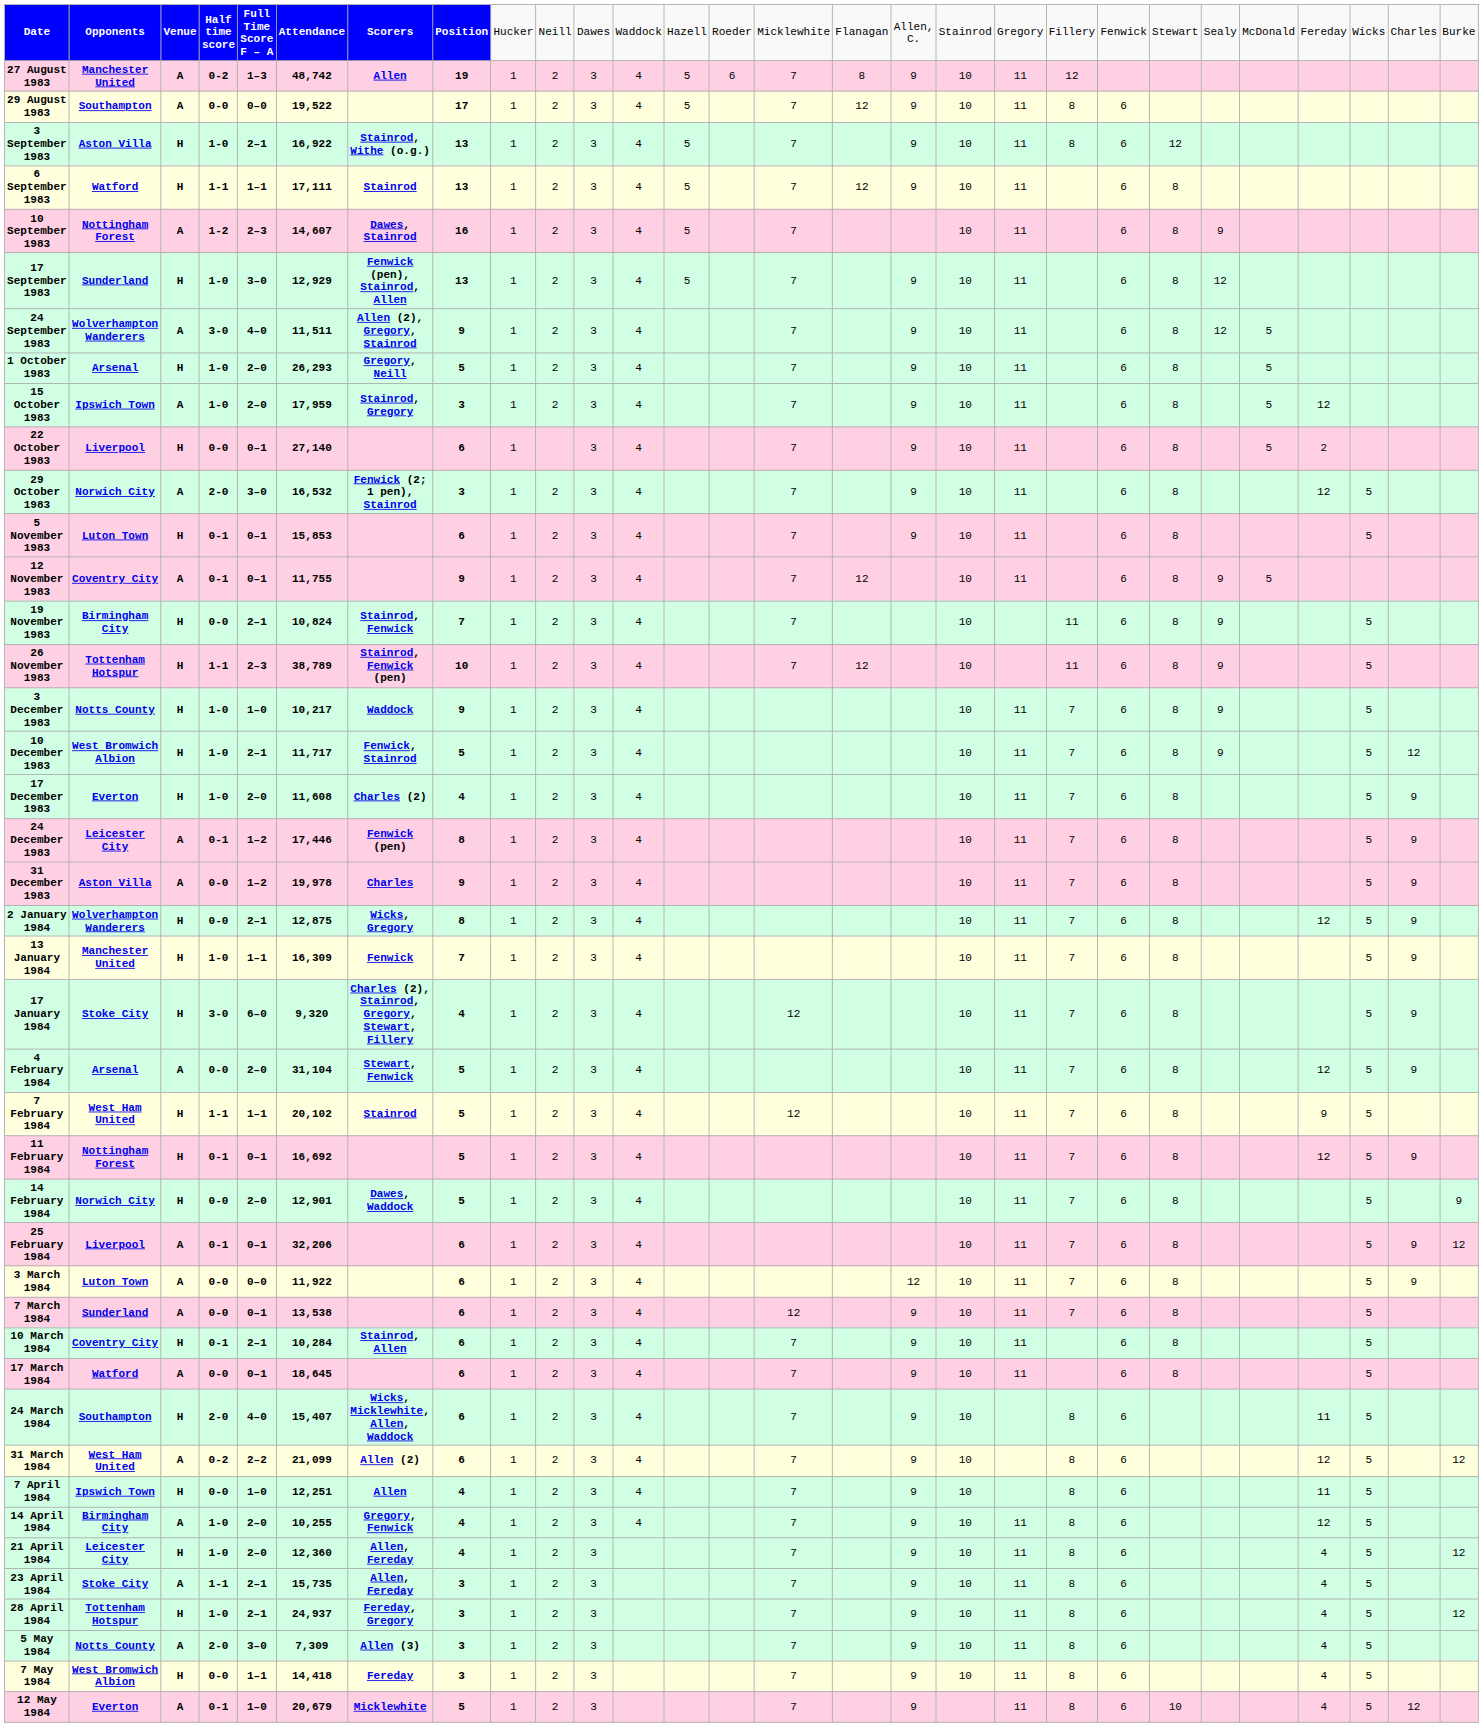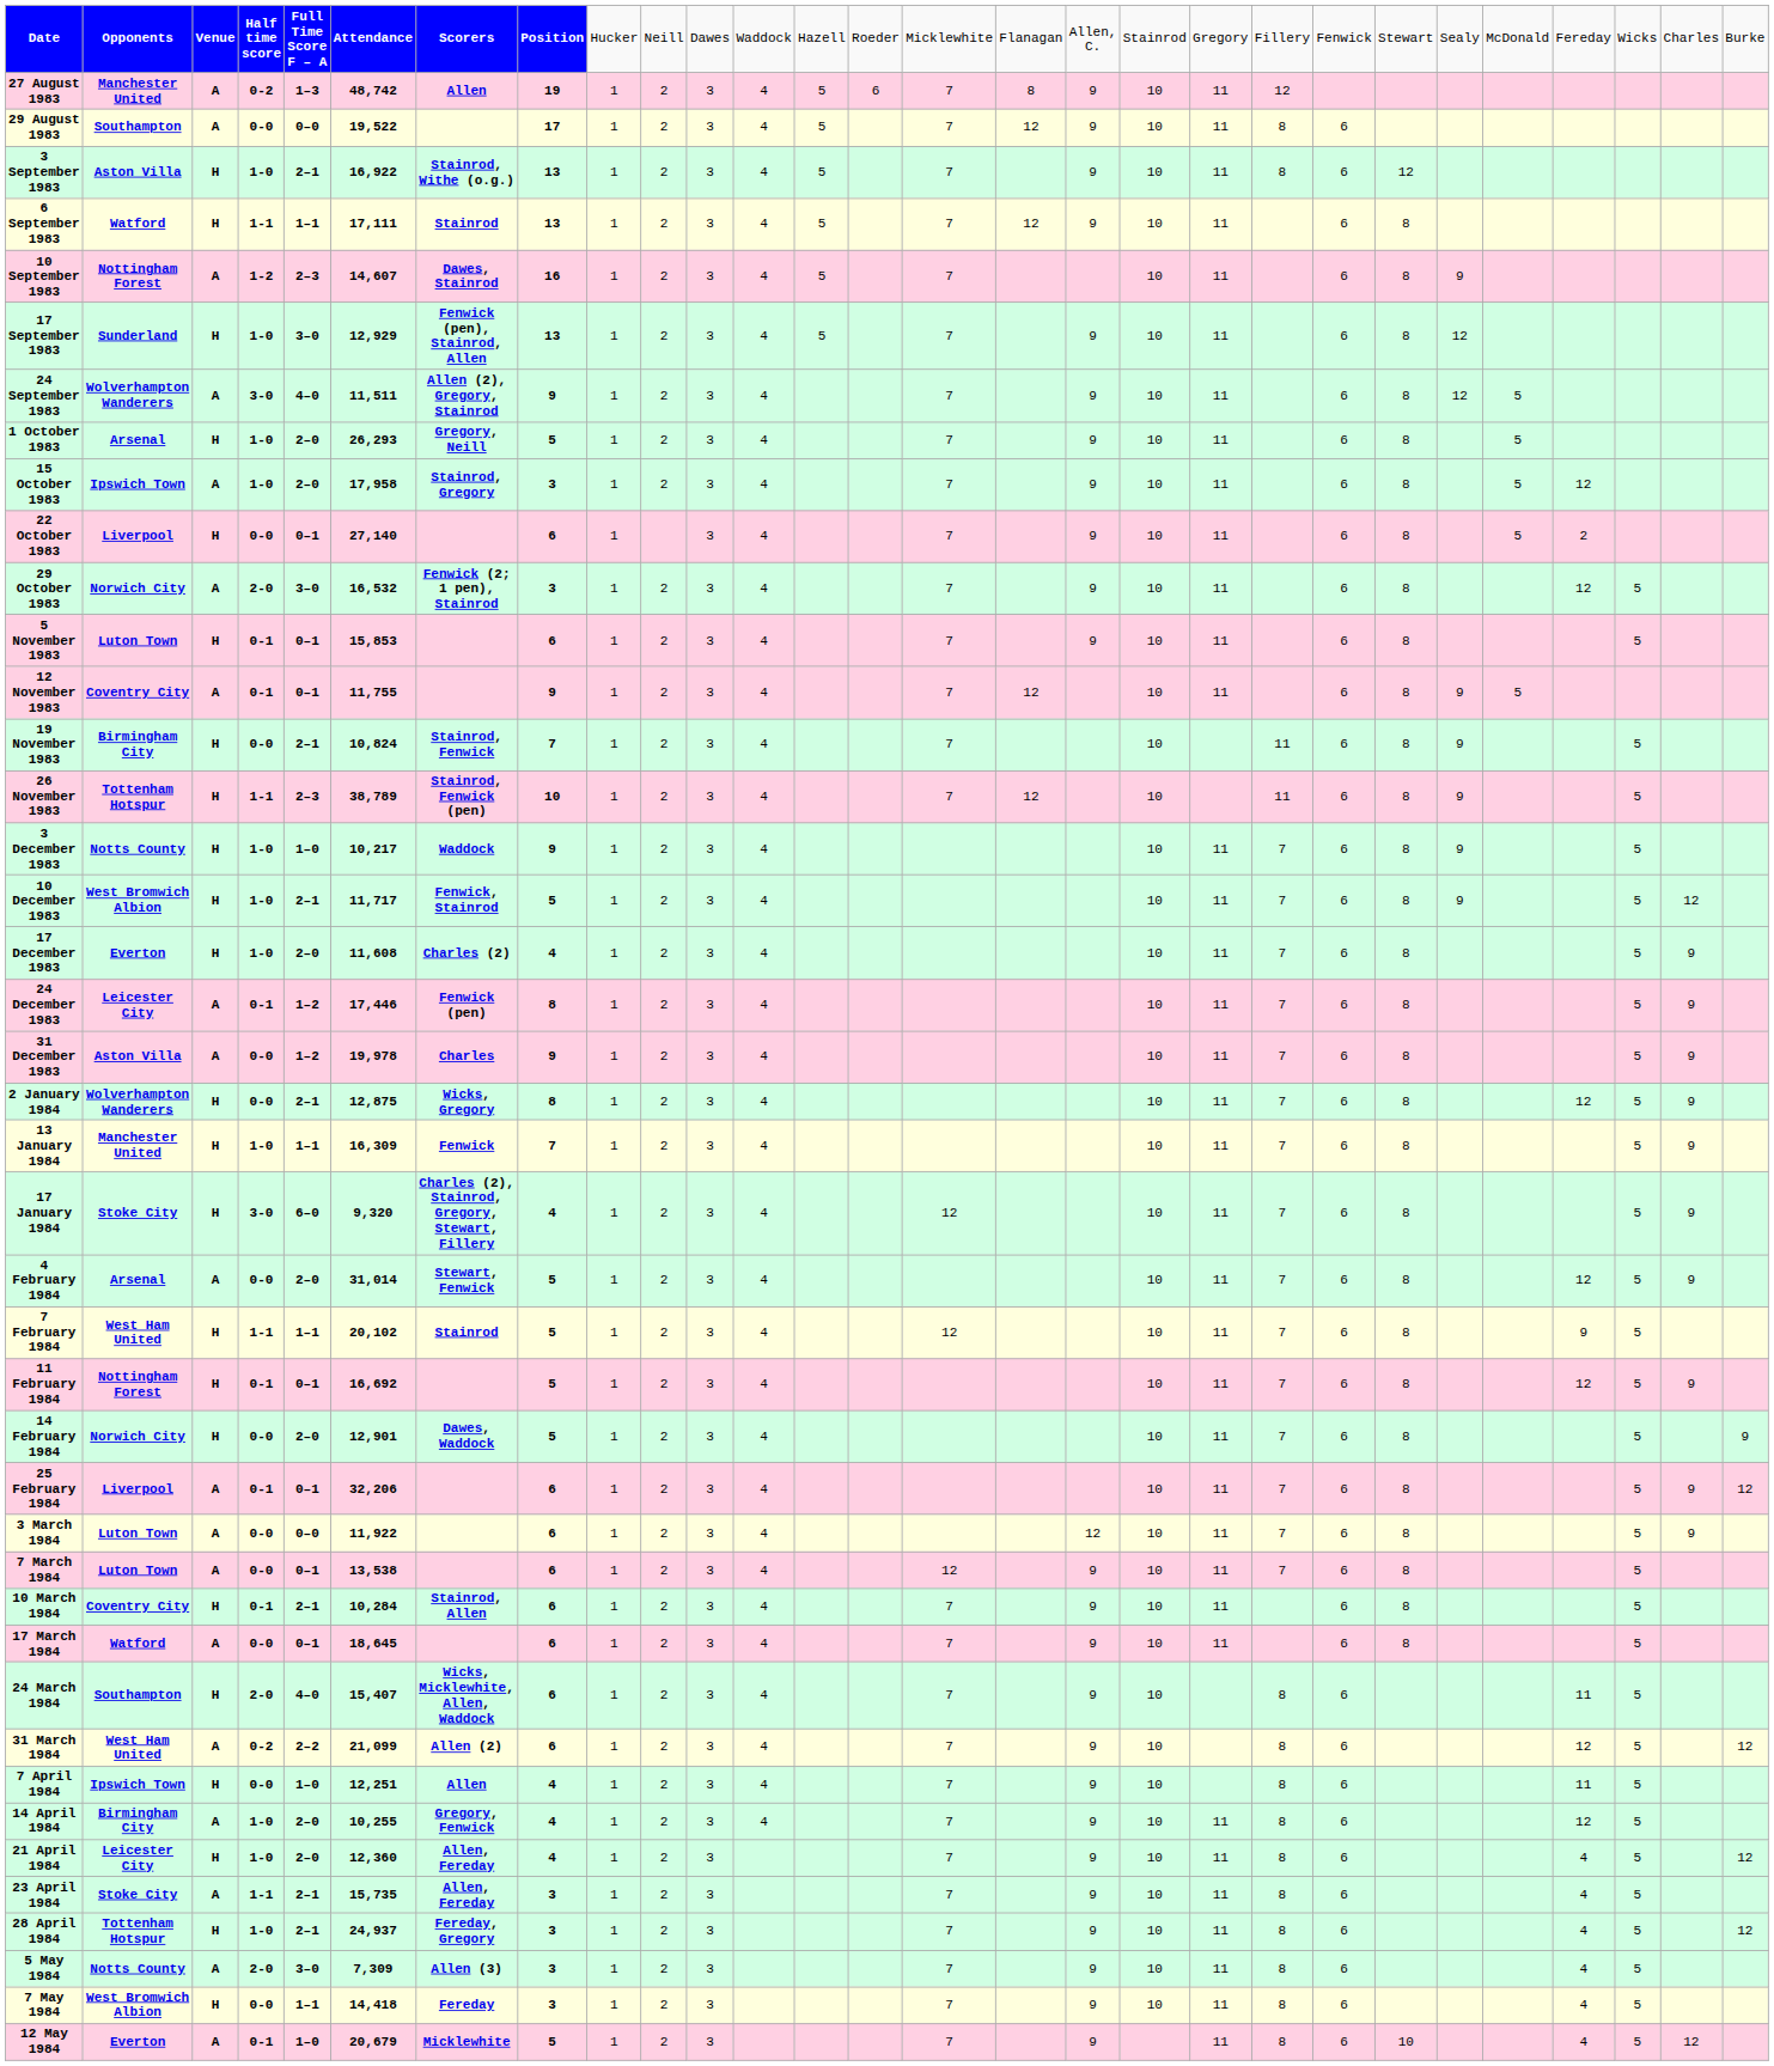15 October 1983 | column 6: 17,959 -> 17,958
4 February 1984 | column 6: 31,104 -> 31,014
7 March 1984 | column 2: Sunderland -> Luton Town
